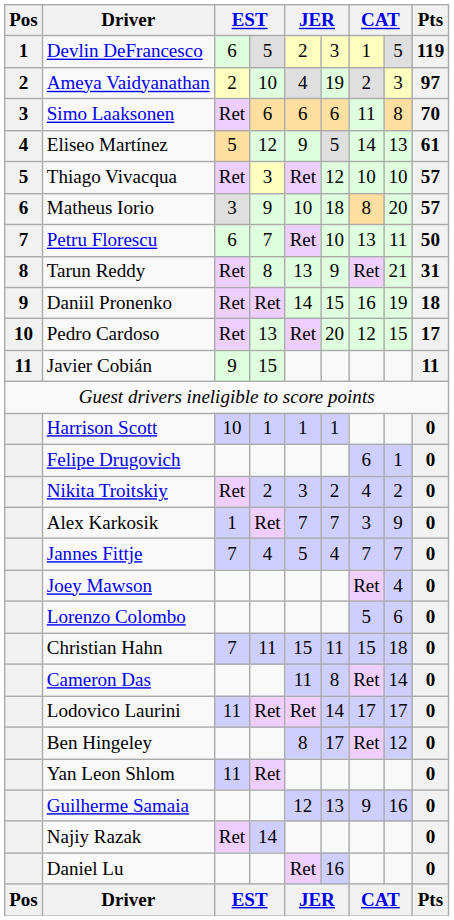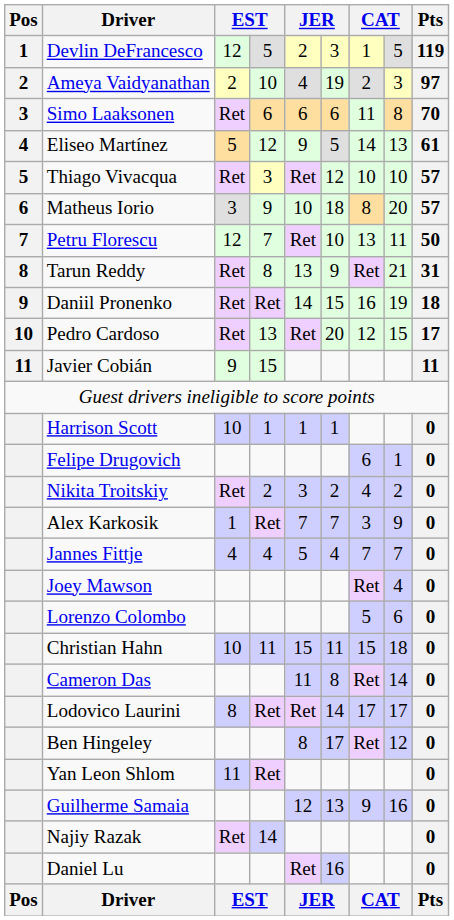Devlin DeFrancesco | column 3: 6 -> 12
Petru Florescu | column 3: 6 -> 12
Jannes Fittje | column 3: 7 -> 4
Christian Hahn | column 3: 7 -> 10
Lodovico Laurini | column 3: 11 -> 8
